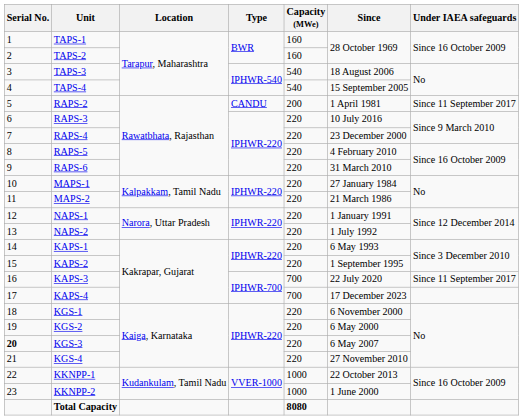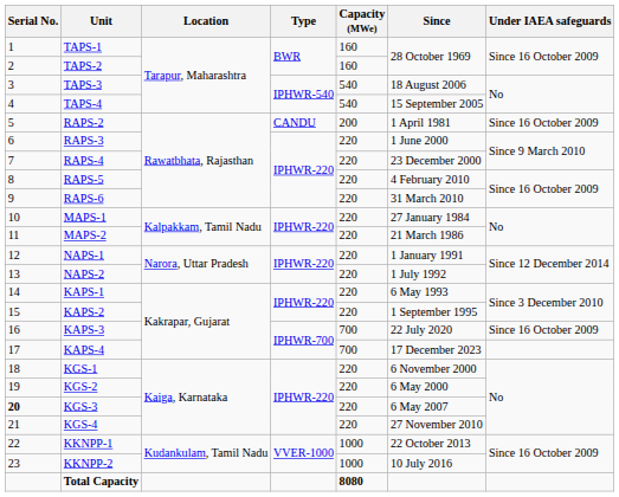RAPS-2 | Under IAEA safeguards: Since 11 September 2017 -> Since 16 October 2009
RAPS-3 | Since: 10 July 2016 -> 1 June 2000
KAPS-3 | Under IAEA safeguards: Since 11 September 2017 -> Since 16 October 2009
KKNPP-2 | Since: 1 June 2000 -> 10 July 2016
